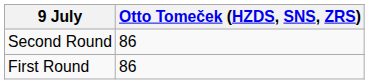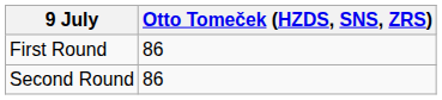rows swapped: First Round <-> Second Round
